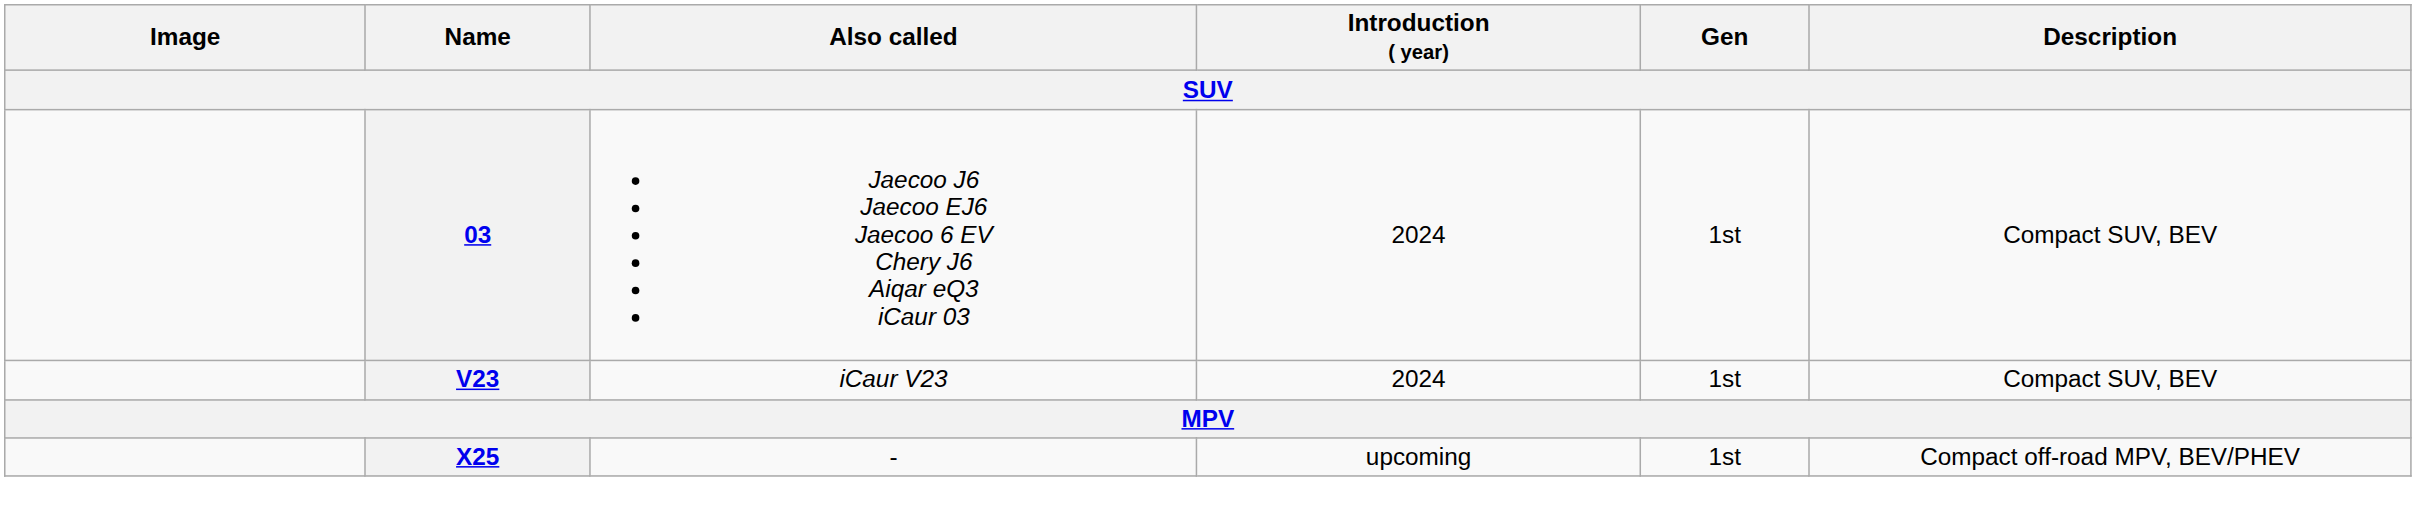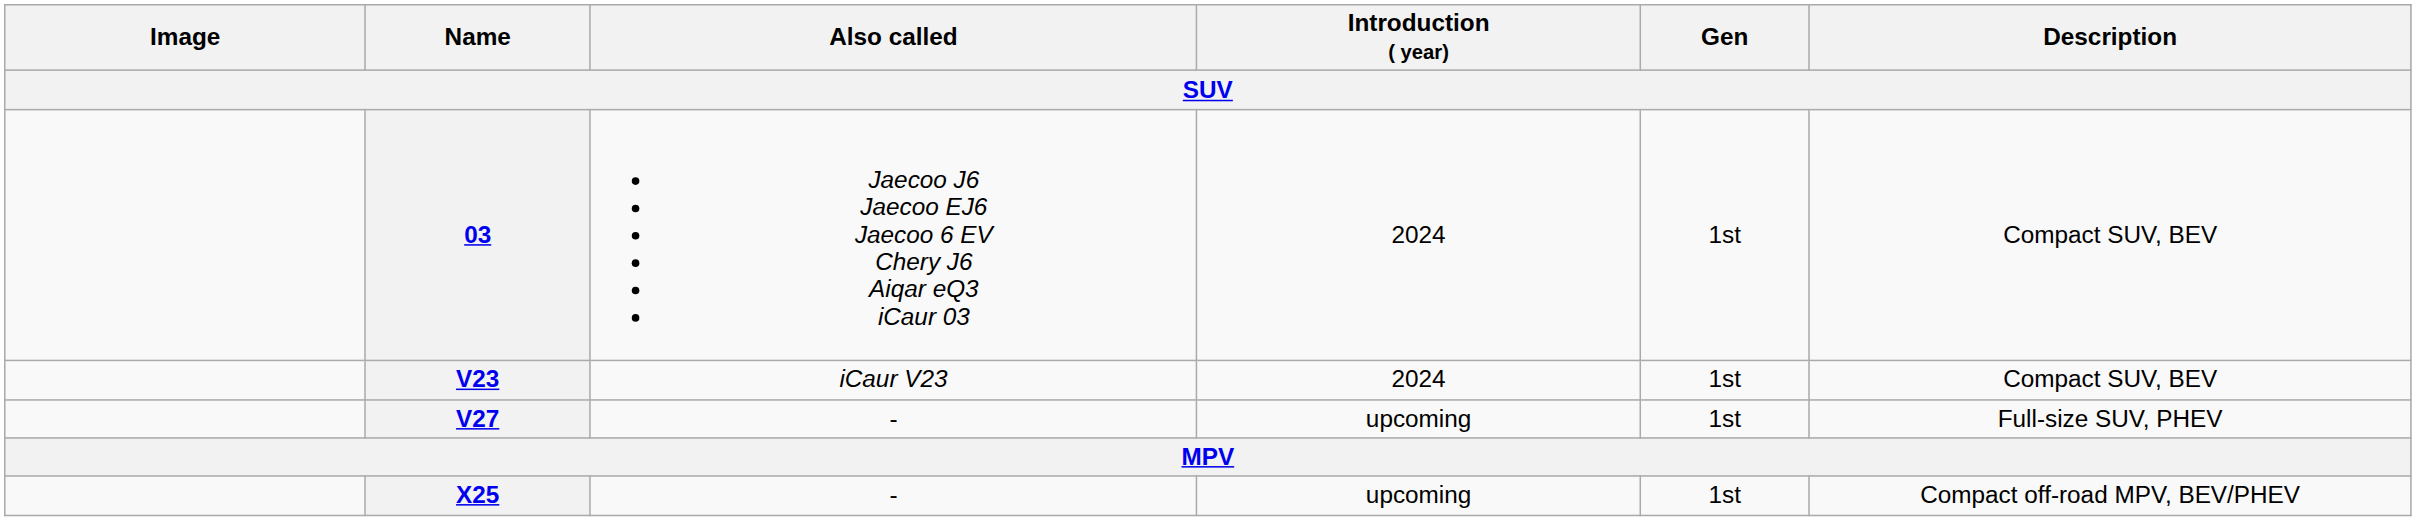+ row: V27 | - | upcoming | 1st | Full-size SUV, PHEV
